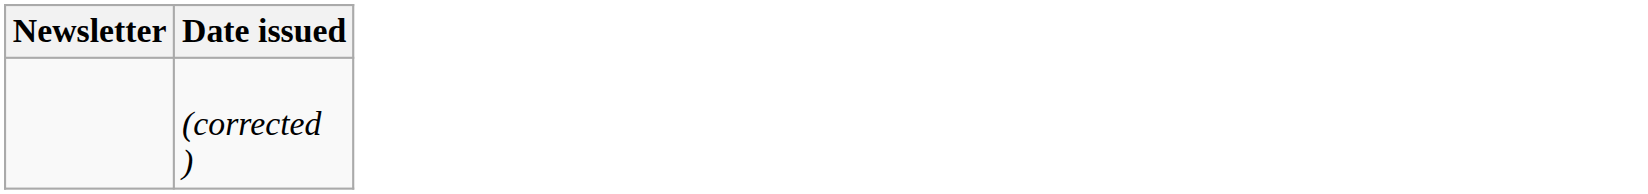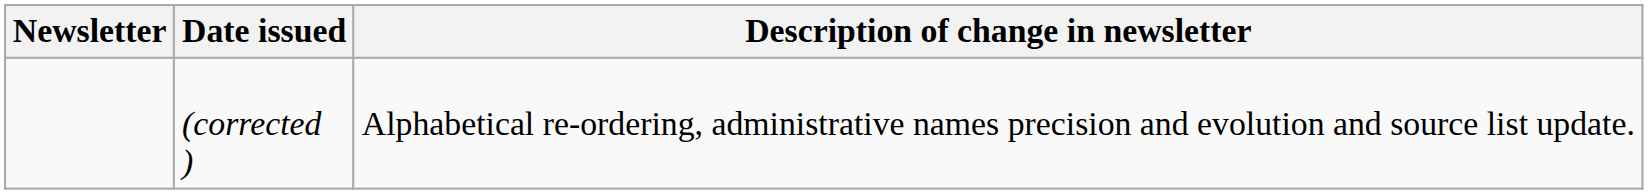+ column: Description of change in newsletter | Alphabetical re-ordering, administrative names precision and evolution and source list update.
